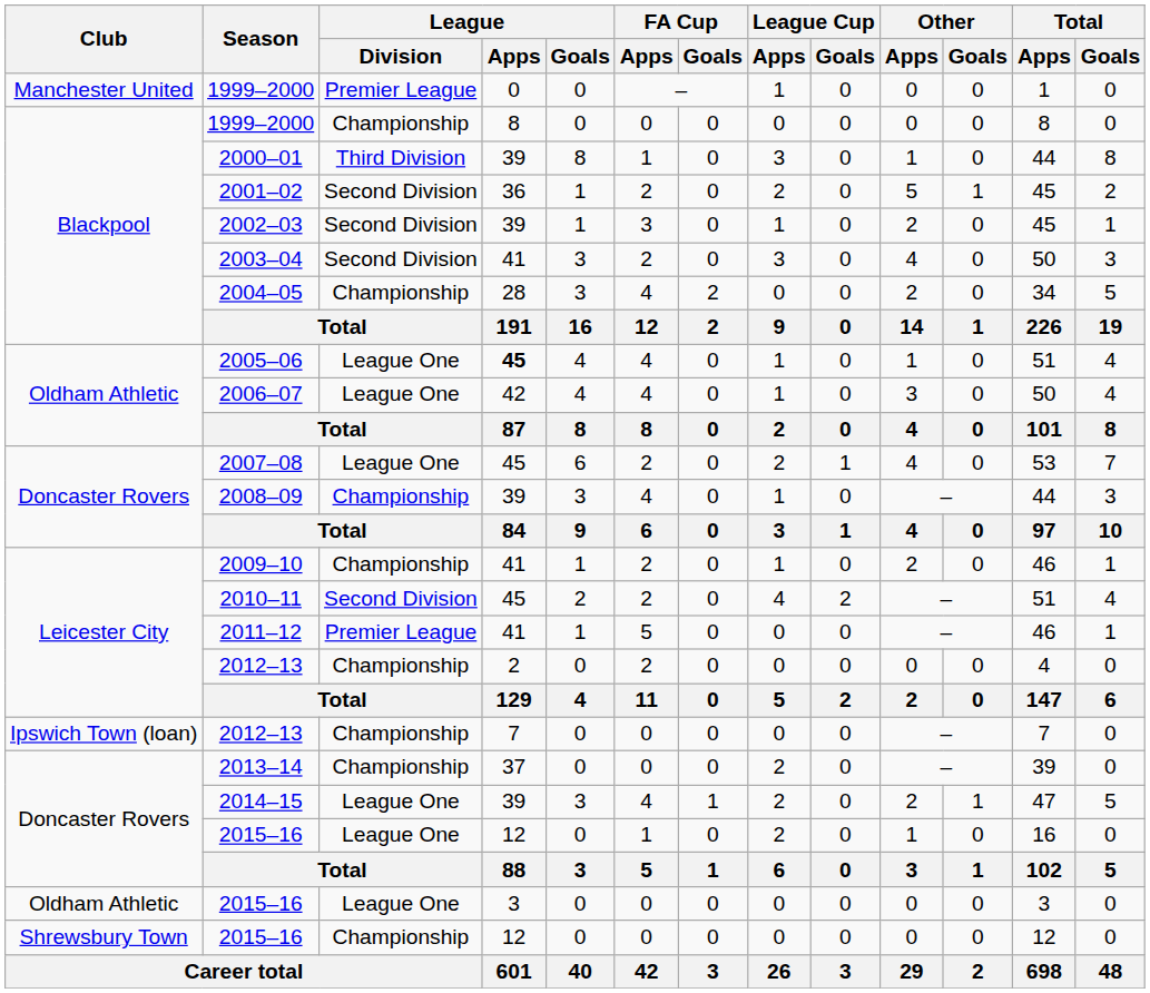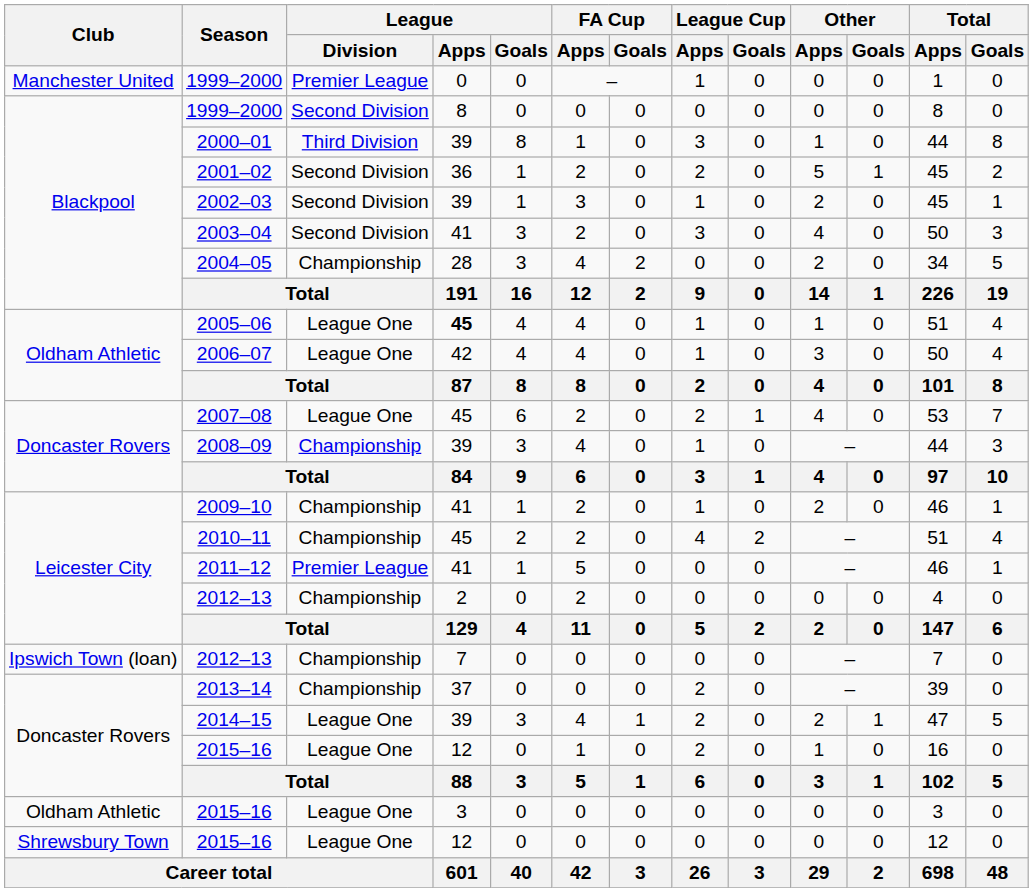Blackpool / 1999–2000 | League / Division: Championship -> Second Division
2010–11 | League / Division: Second Division -> Championship
Shrewsbury Town / 2015–16 | League / Division: Championship -> League One
